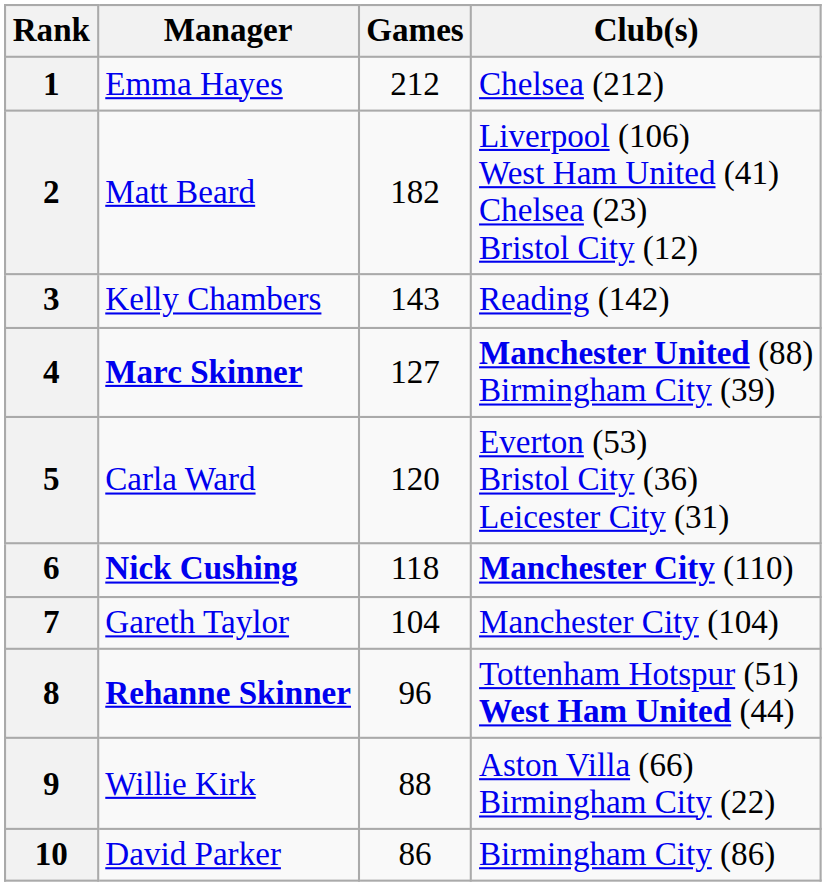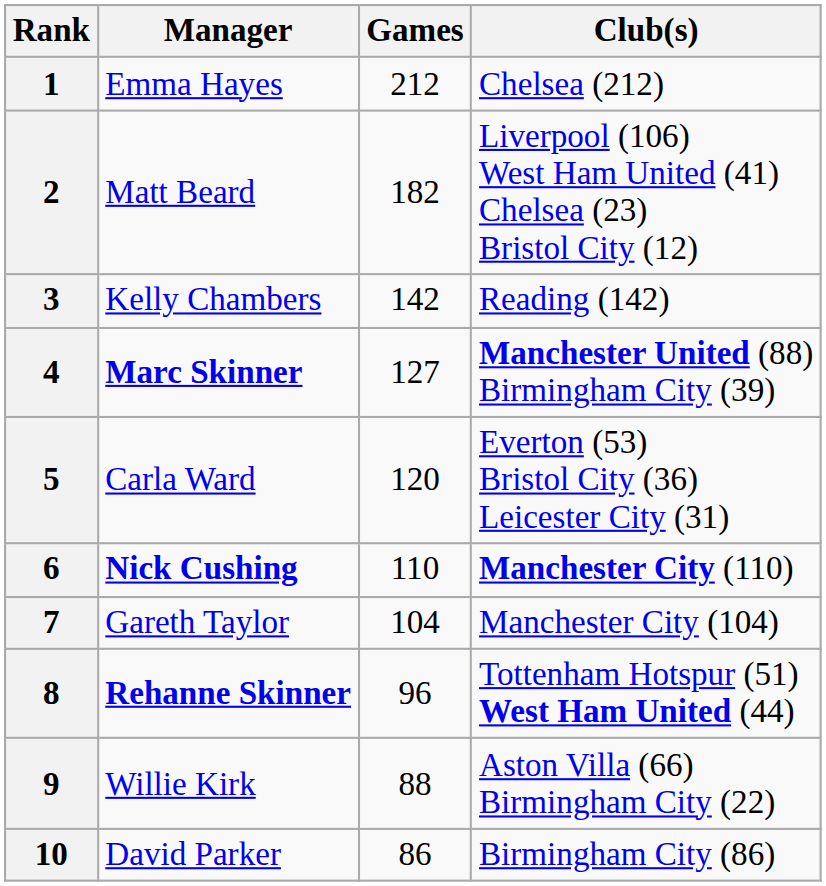3 | Games: 143 -> 142
6 | Games: 118 -> 110
